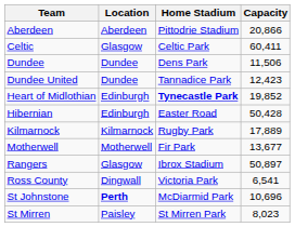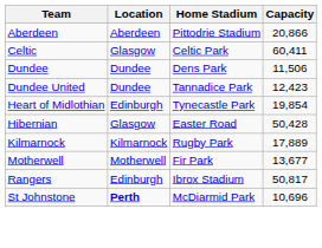Heart of Midlothian | Home Stadium: bold -> normal
Heart of Midlothian | Capacity: 19,852 -> 19,854
Hibernian | Location: Edinburgh -> Glasgow
Rangers | Location: Glasgow -> Edinburgh
Rangers | Capacity: 50,897 -> 50,817
- row: Ross County | Dingwall | Victoria Park | 6,541
- row: St Mirren | Paisley | St Mirren Park | 8,023
